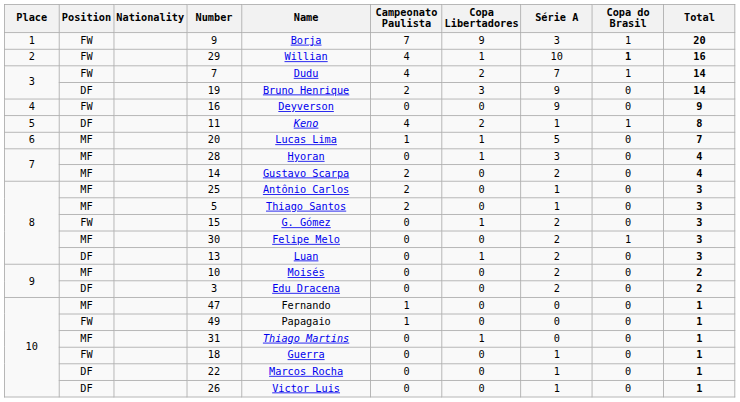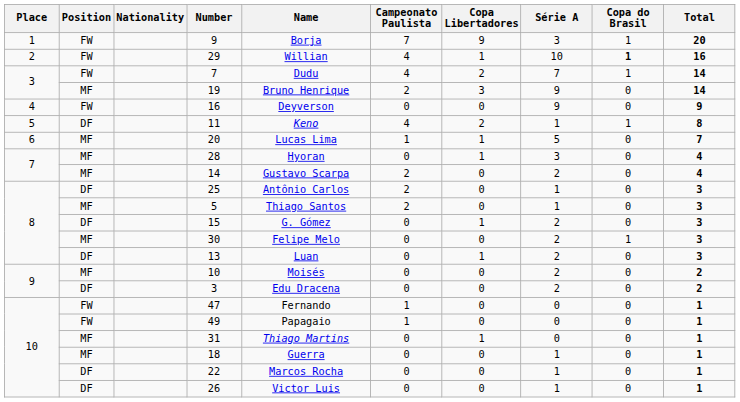19 | Position: DF -> MF
25 | Position: MF -> DF
15 | Position: FW -> DF
47 | Position: MF -> FW
18 | Position: FW -> MF
